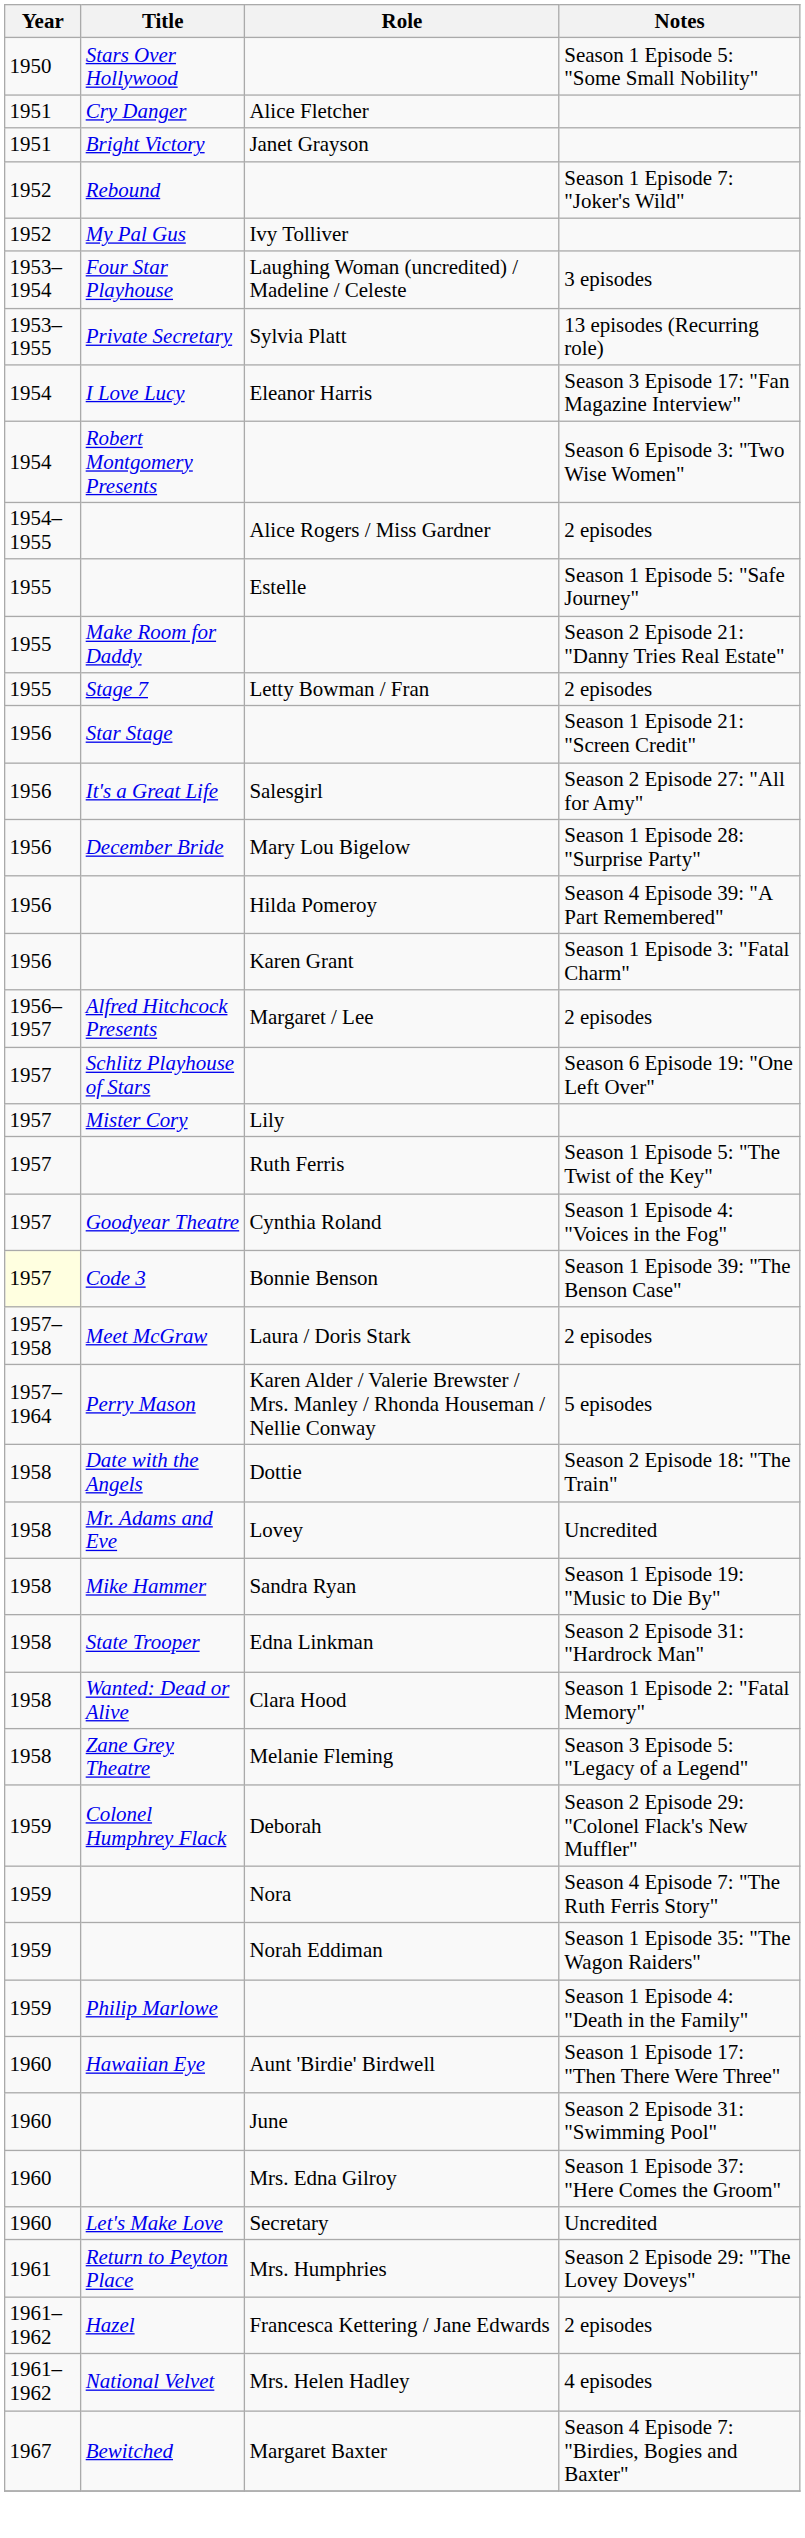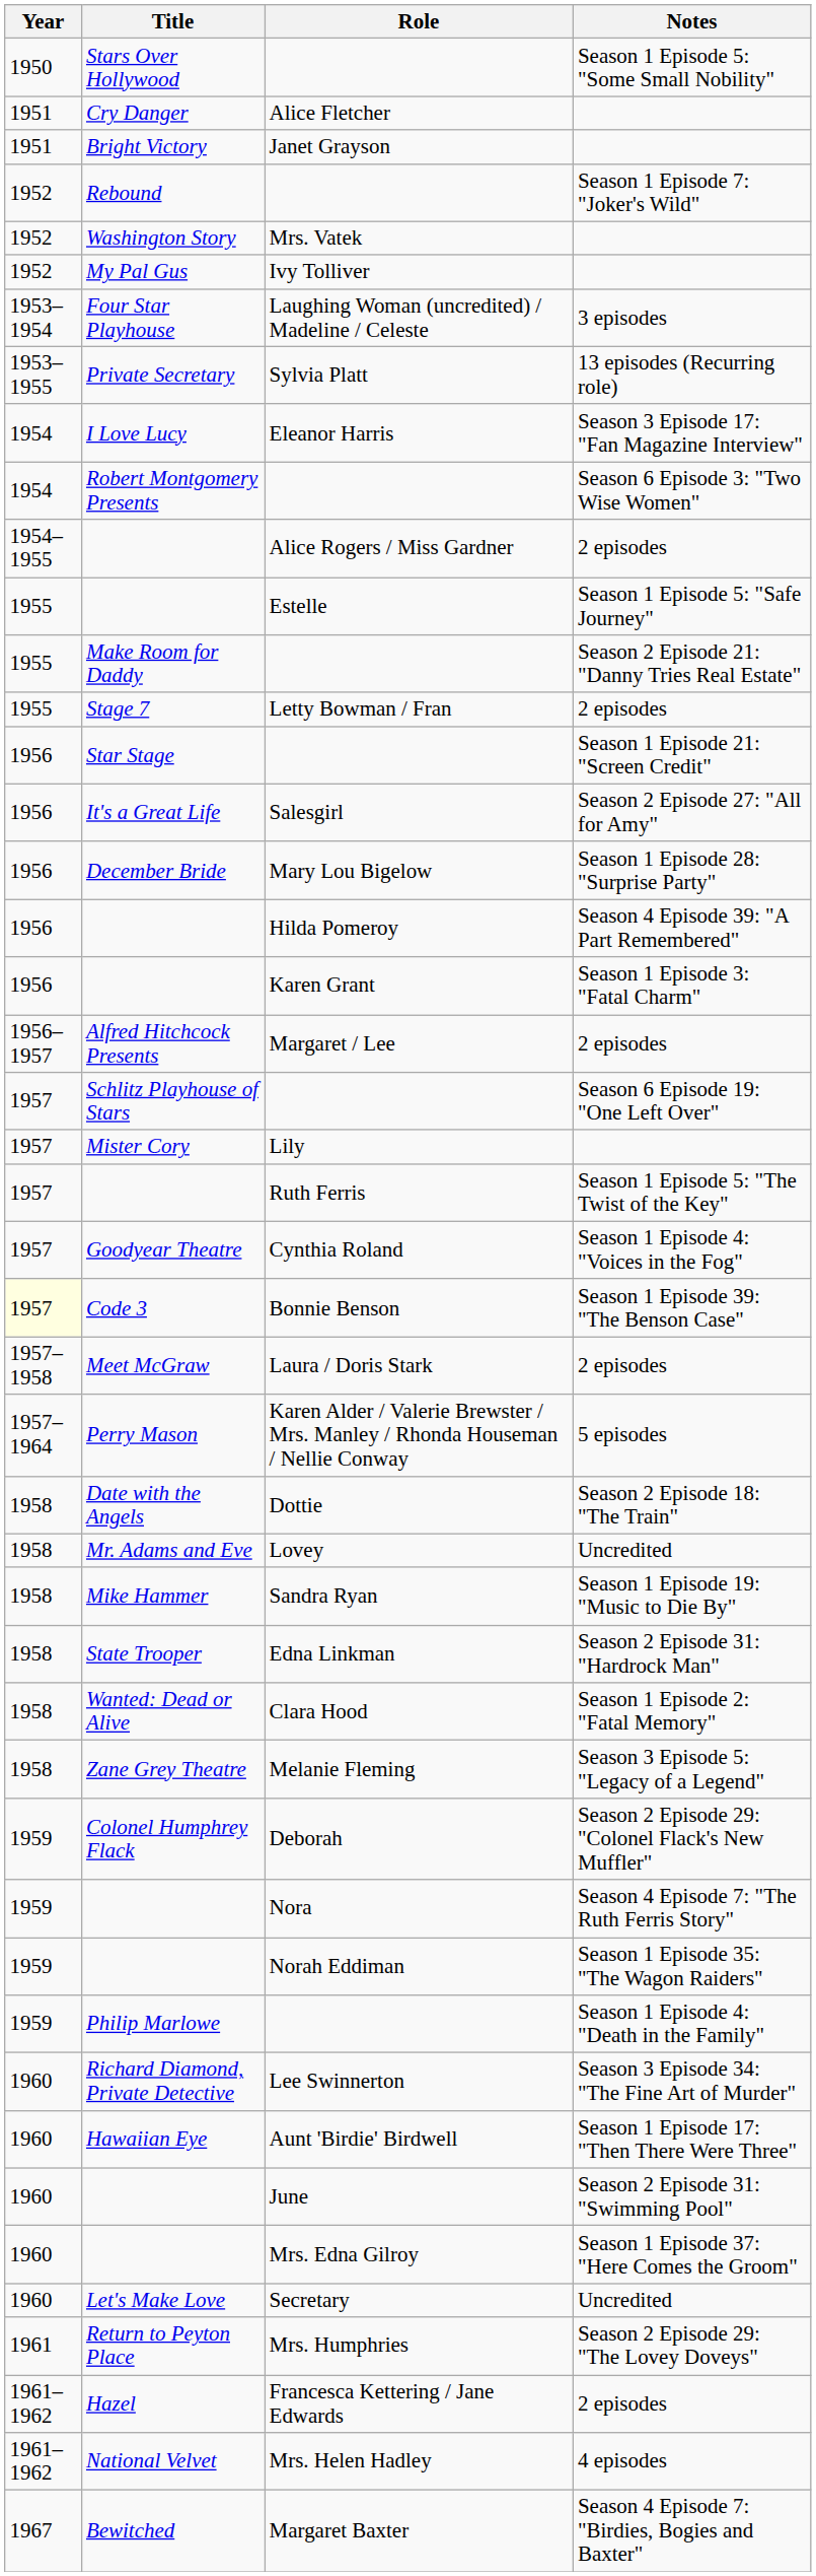+ row: 1952 | Washington Story | Mrs. Vatek
+ row: 1960 | Richard Diamond, Private Detective | Lee Swinnerton | Season 3 Episode 34: "The Fine Art of Murder"
